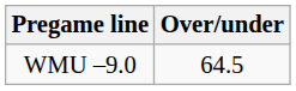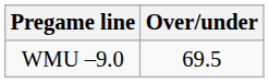WMU –9.0 | Over/under: 64.5 -> 69.5
